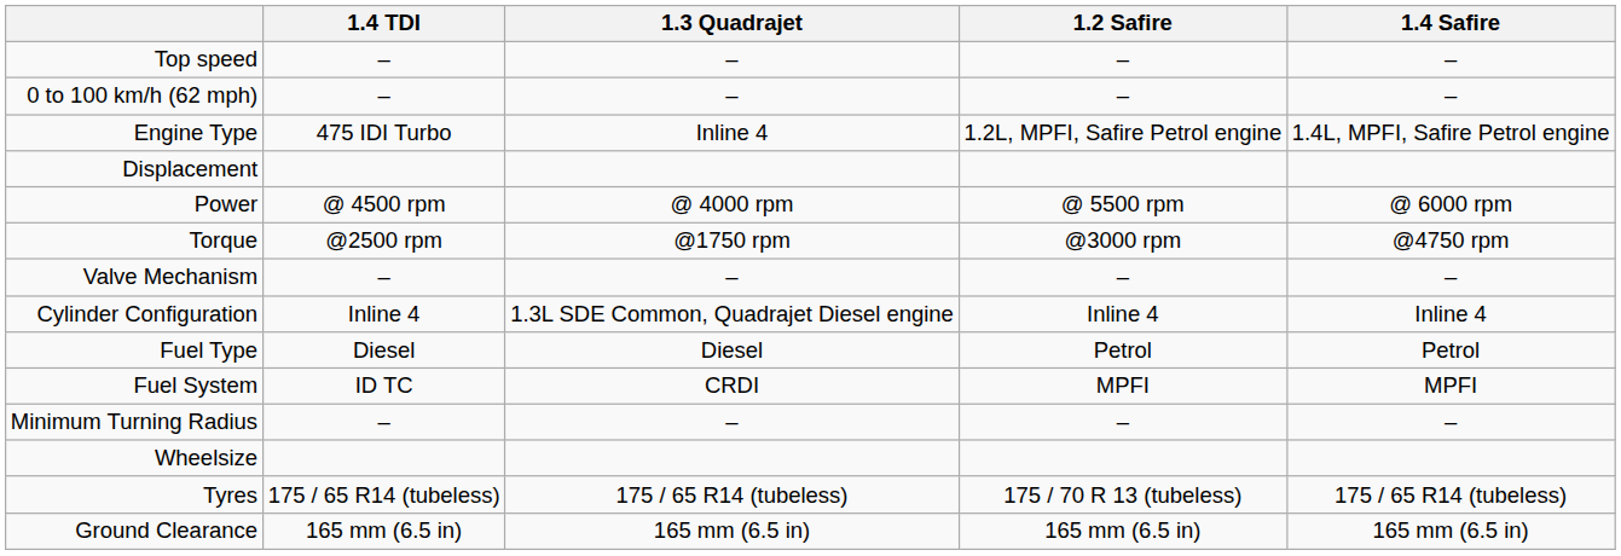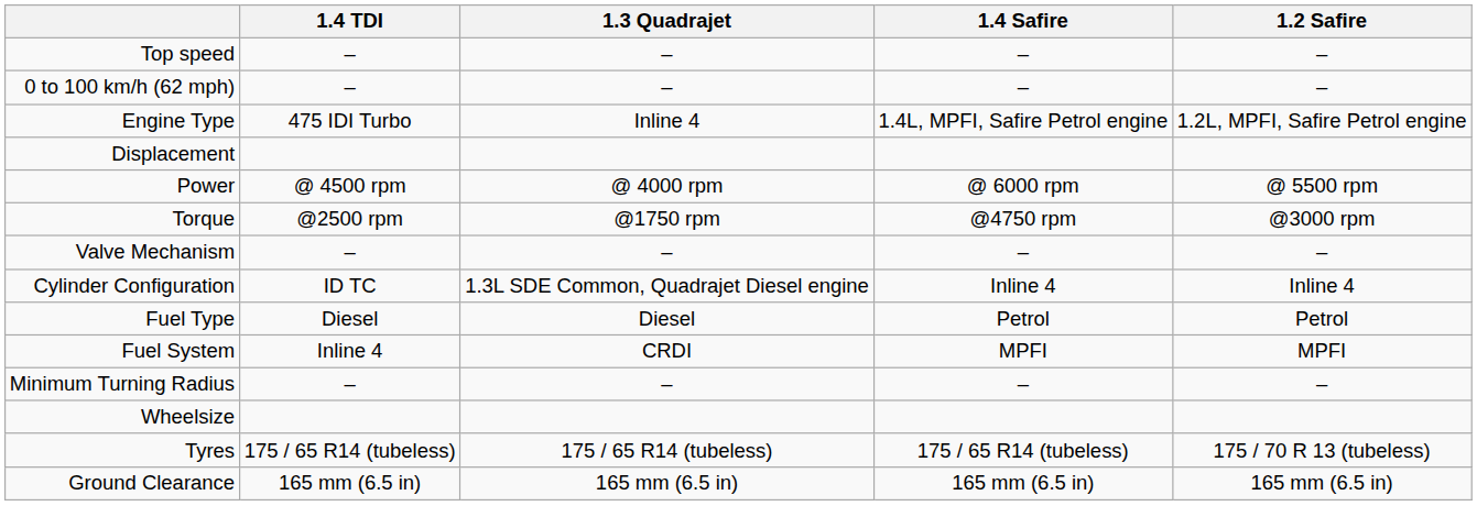columns swapped: 1.2 Safire <-> 1.4 Safire
Cylinder Configuration | 1.4 TDI: Inline 4 -> ID TC
Fuel System | 1.4 TDI: ID TC -> Inline 4
